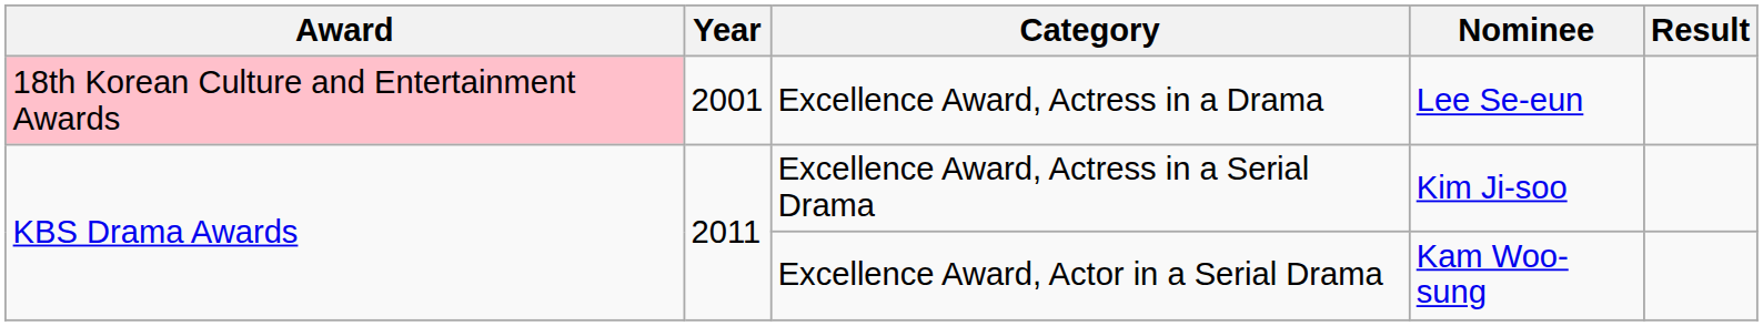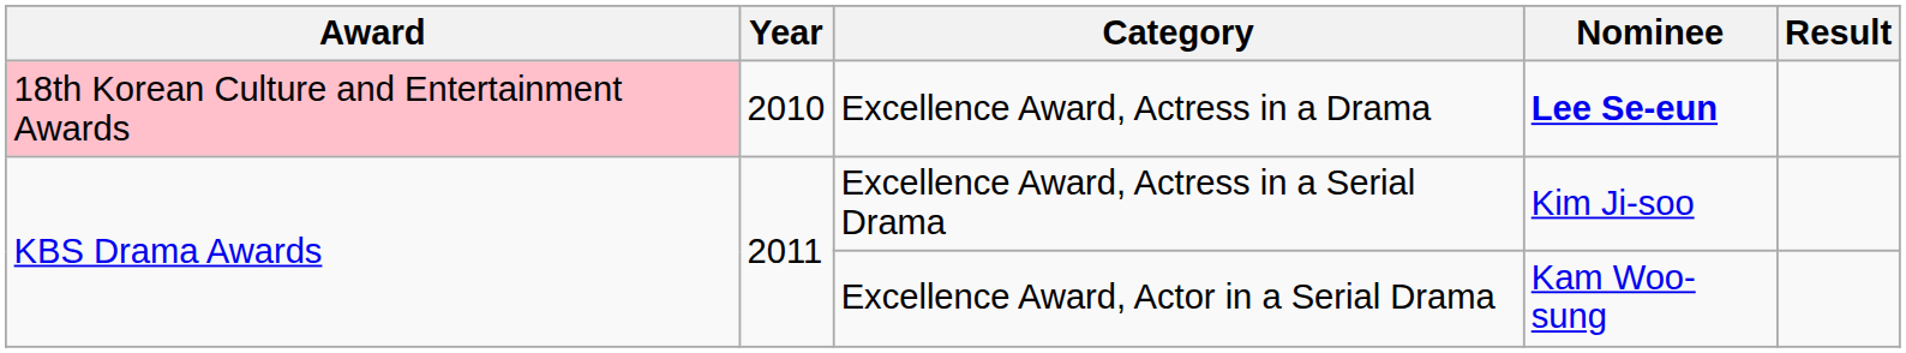Excellence Award, Actress in a Drama | Year: 2001 -> 2010
Excellence Award, Actress in a Drama | Nominee: normal -> bold
